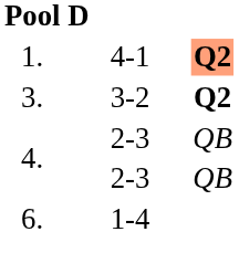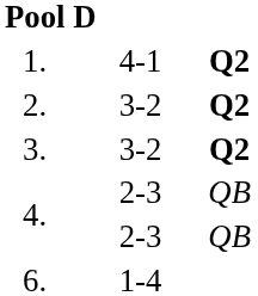1. | column 4: lightsalmon background -> no background
+ row: 2. | 3-2 | Q2
